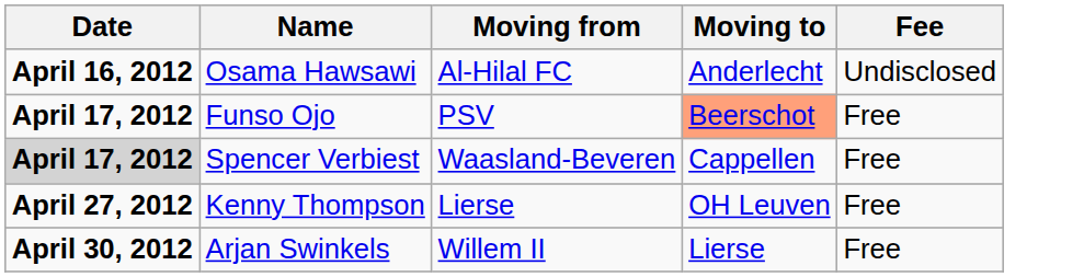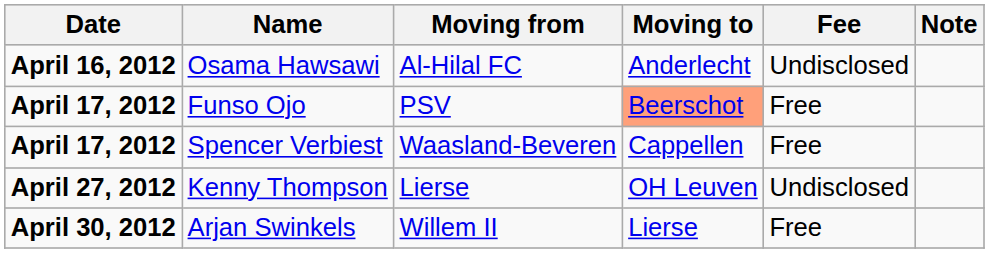+ column: Note
Spencer Verbiest | Date: lightgrey background -> no background
Kenny Thompson | Fee: Free -> Undisclosed
